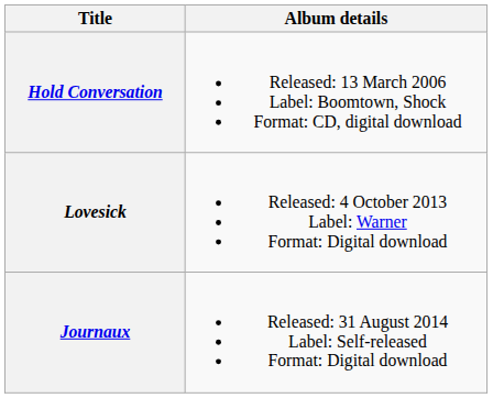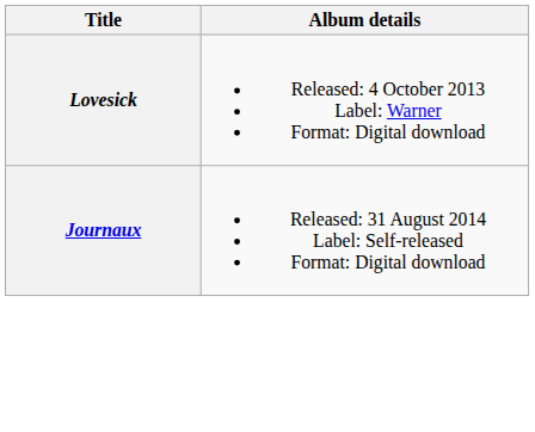- row: Hold Conversation | Released: 13 March 2006 Label: Boomtown, Shock Format: CD, digital download
